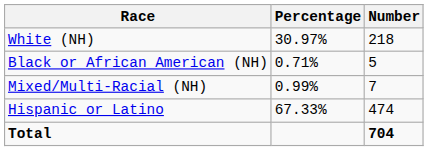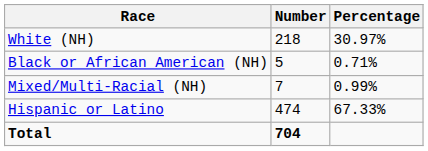columns swapped: Number <-> Percentage
